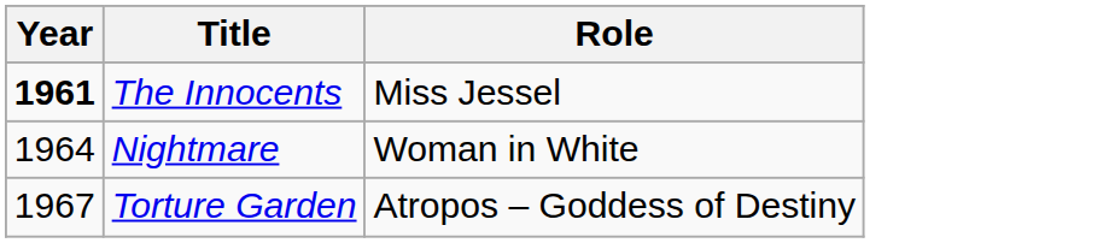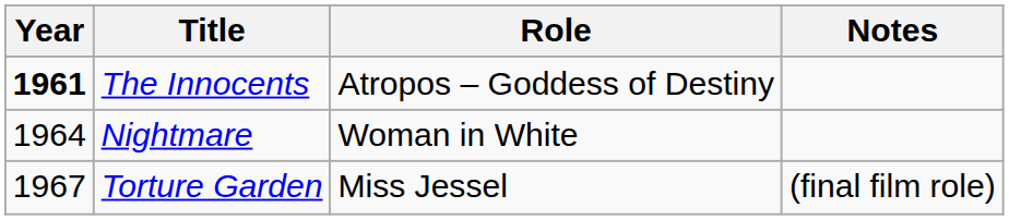+ column: Notes | (final film role)
The Innocents | Role: Miss Jessel -> Atropos – Goddess of Destiny
Torture Garden | Role: Atropos – Goddess of Destiny -> Miss Jessel
